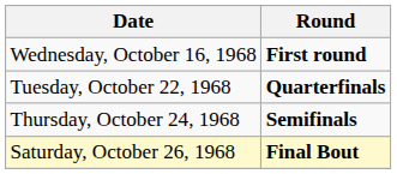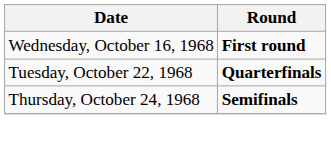- row: Saturday, October 26, 1968 | Final Bout
